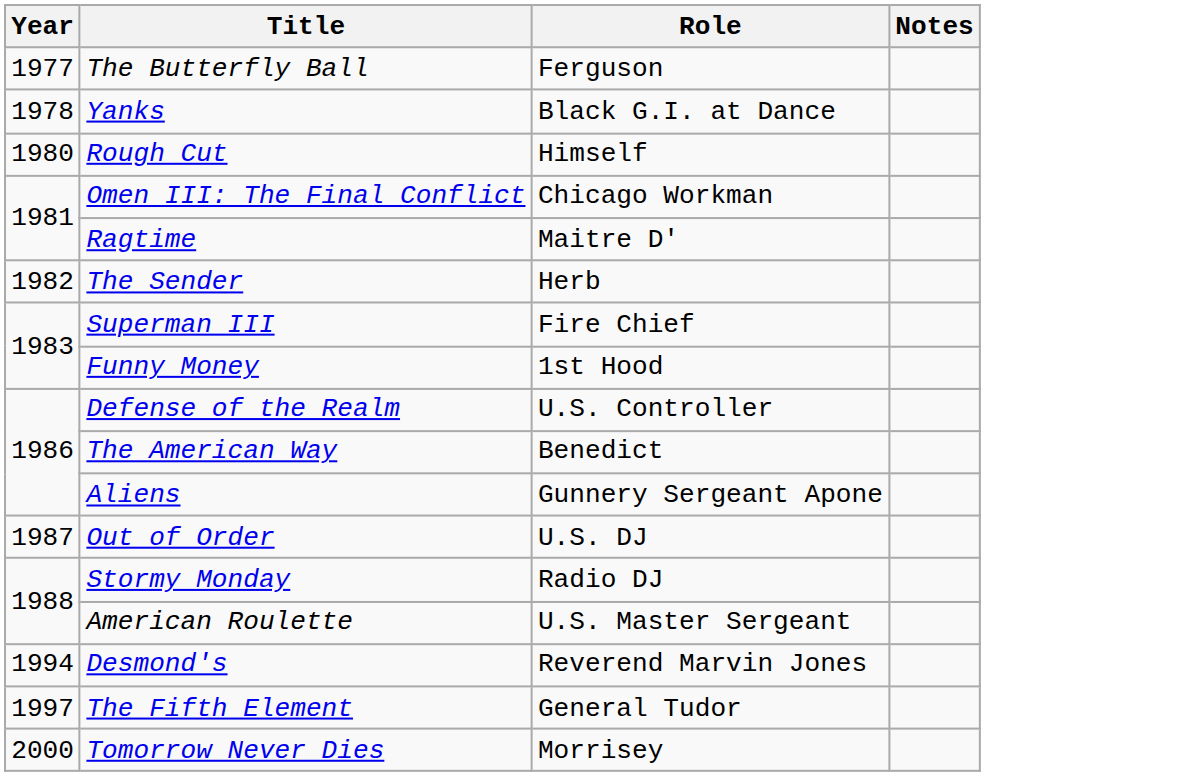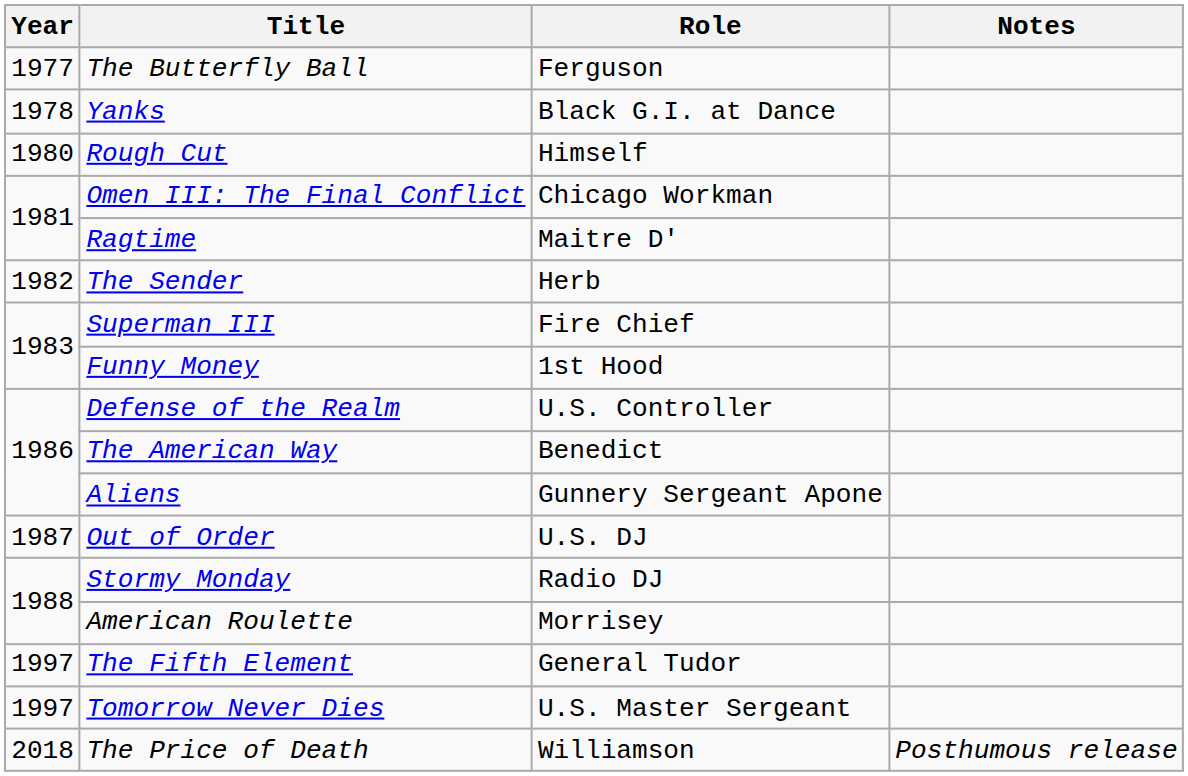American Roulette | Role: U.S. Master Sergeant -> Morrisey
- row: 1994 | Desmond's | Reverend Marvin Jones
Tomorrow Never Dies | Year: 2000 -> 1997
Tomorrow Never Dies | Role: Morrisey -> U.S. Master Sergeant
+ row: 2018 | The Price of Death | Williamson | Posthumous release
